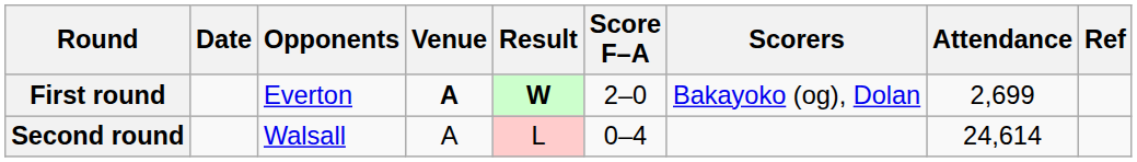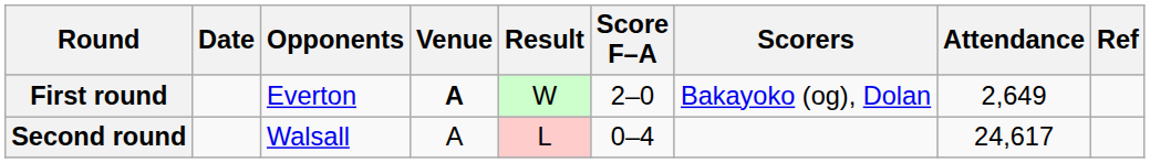First round | Result: bold -> normal
First round | Attendance: 2,699 -> 2,649
Second round | Attendance: 24,614 -> 24,617
